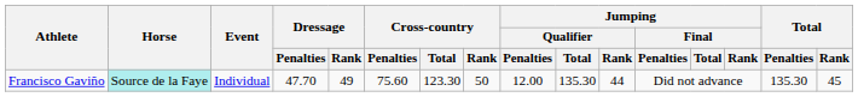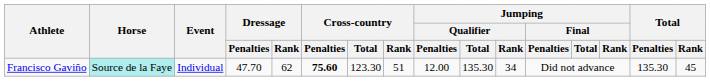Francisco Gaviño | Dressage / Rank: 49 -> 62
Francisco Gaviño | Cross-country / Penalties: normal -> bold
Francisco Gaviño | Cross-country / Rank: 50 -> 51
Francisco Gaviño | Jumping / Qualifier / Rank: 44 -> 34
